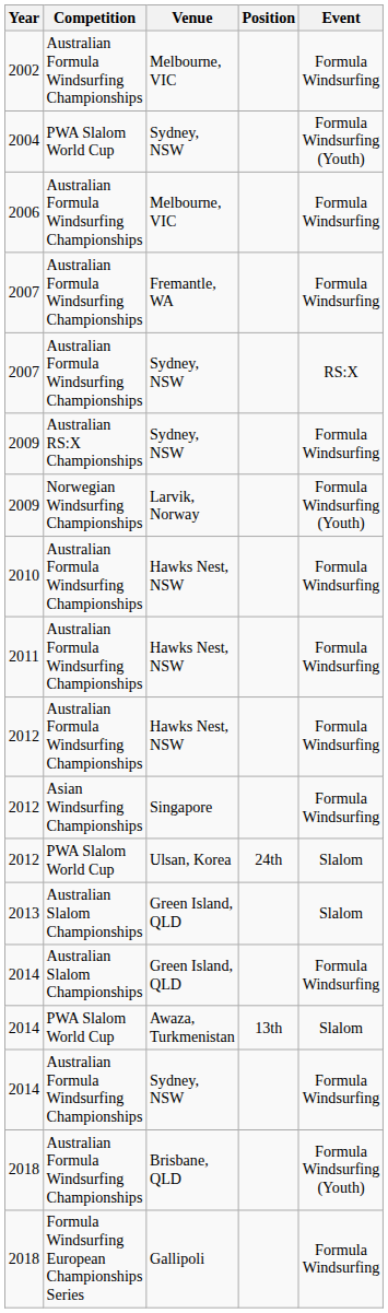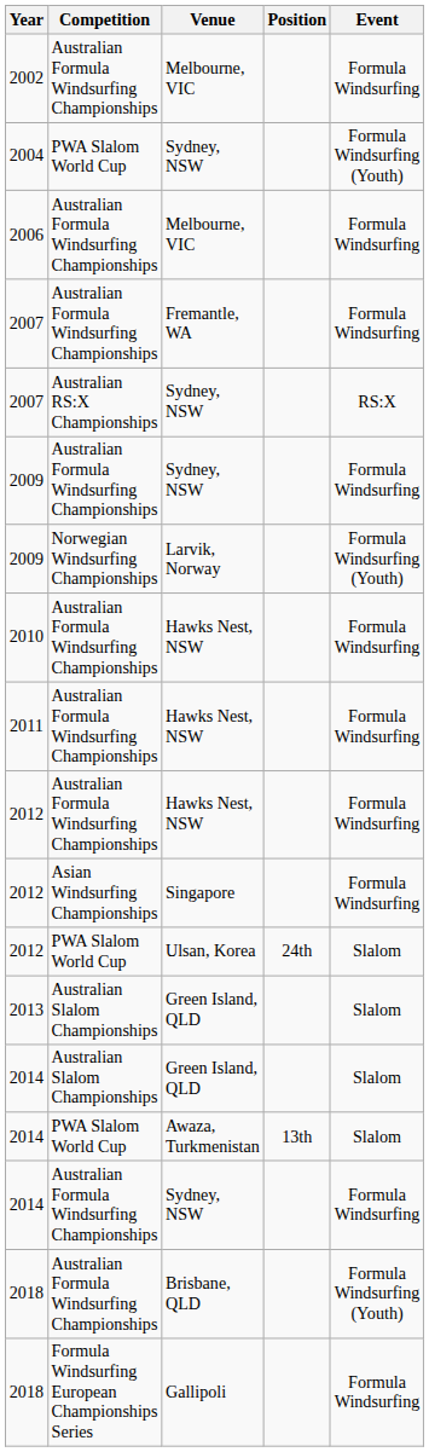2007 / Sydney, NSW | Competition: Australian Formula Windsurfing Championships -> Australian RS:X Championships
2009 / Sydney, NSW | Competition: Australian RS:X Championships -> Australian Formula Windsurfing Championships
2014 / Green Island, QLD | Event: Formula Windsurfing -> Slalom
